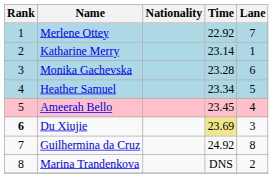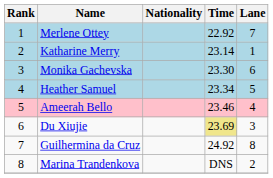Monika Gachevska | Time: 23.28 -> 23.30
Ameerah Bello | Time: 23.45 -> 23.46
Du Xiujie | Rank: bold -> normal
